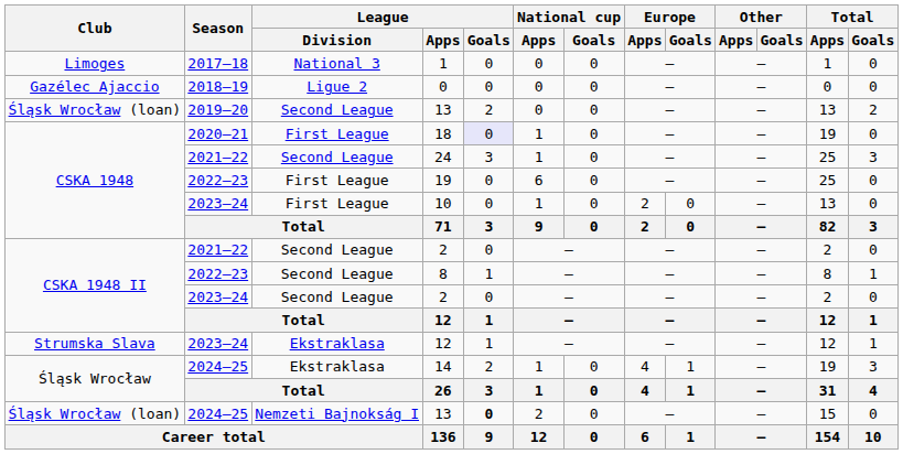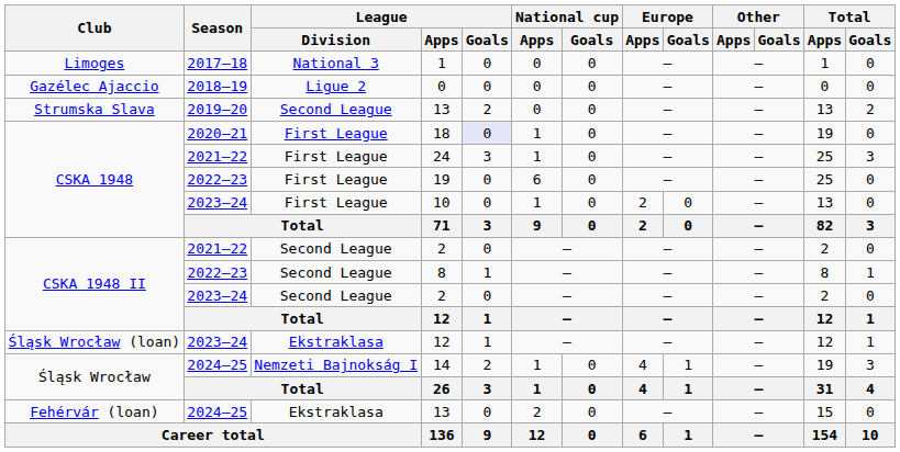2019–20 / 13 | Club: Śląsk Wrocław (loan) -> Strumska Slava
24 | League / Division: Second League -> First League
2023–24 / 12 | Club: Strumska Slava -> Śląsk Wrocław (loan)
14 | League / Division: Ekstraklasa -> Nemzeti Bajnokság I
2024–25 / 13 | Club: Śląsk Wrocław (loan) -> Fehérvár (loan)
2024–25 / 13 | League / Division: Nemzeti Bajnokság I -> Ekstraklasa
2024–25 / 13 | League / Goals: bold -> normal
